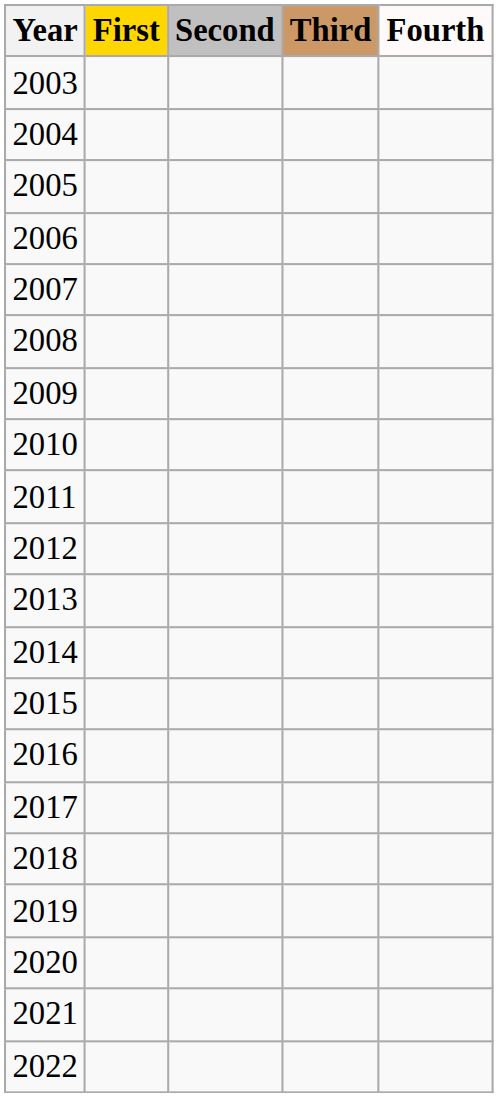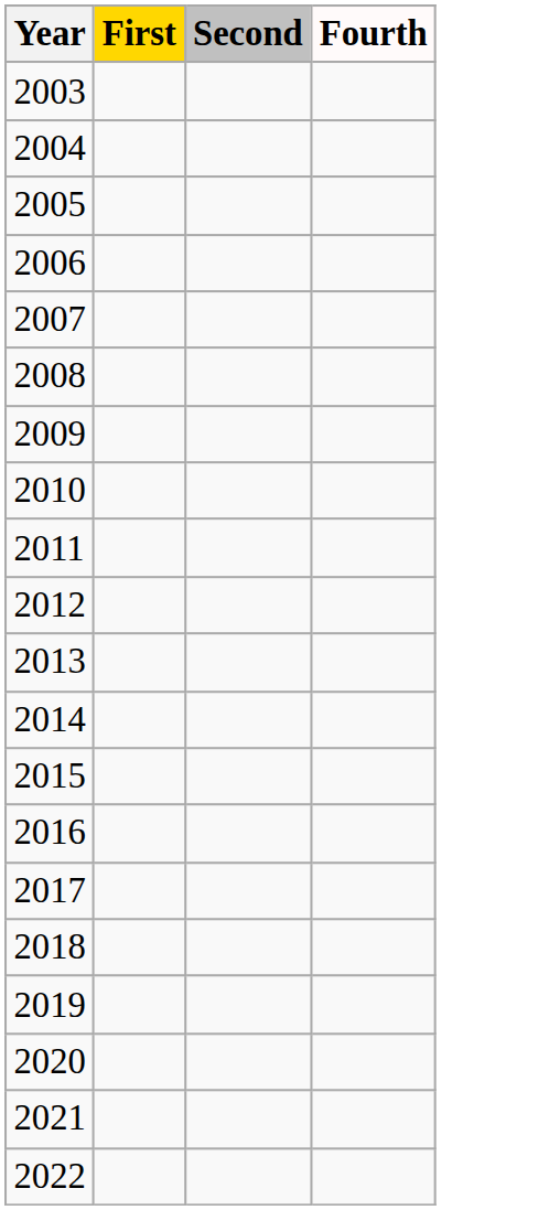- column: Third
